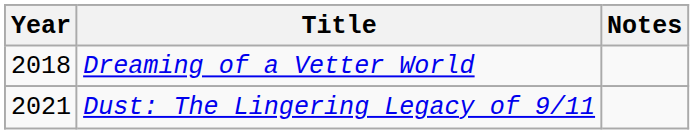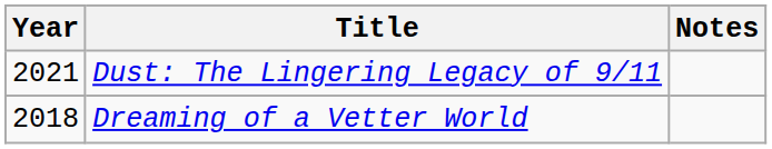rows swapped: Dreaming of a Vetter World <-> Dust: The Lingering Legacy of 9/11
